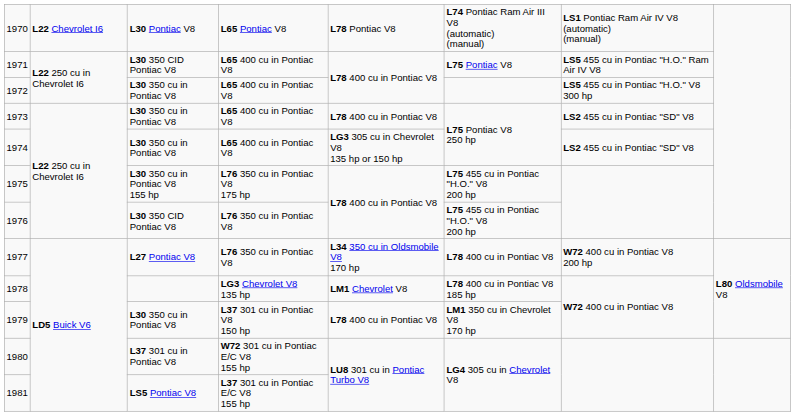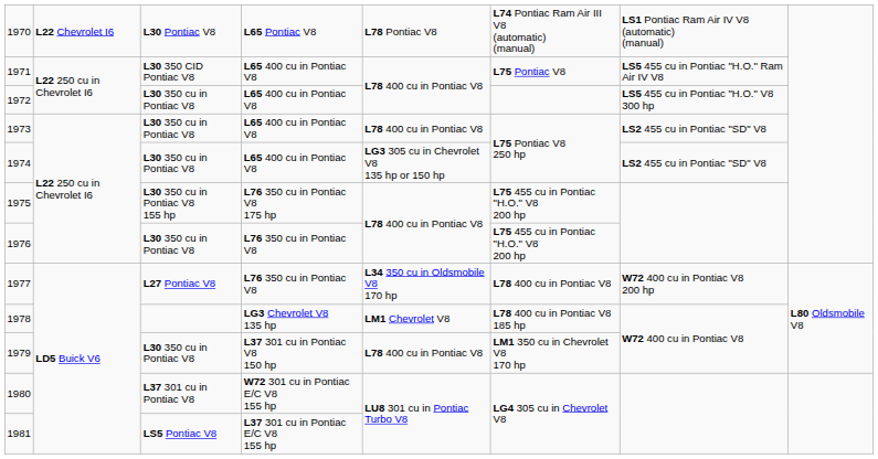1976 | column 3: L30 350 CID Pontiac V8 -> L30 350 cu in Pontiac V8
